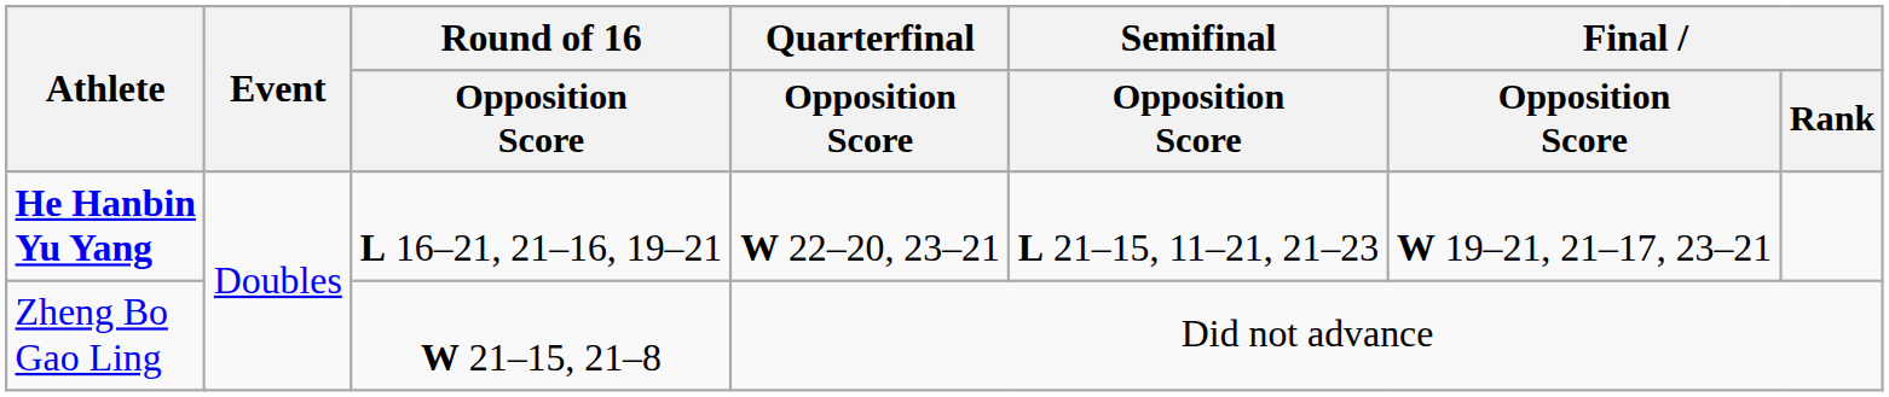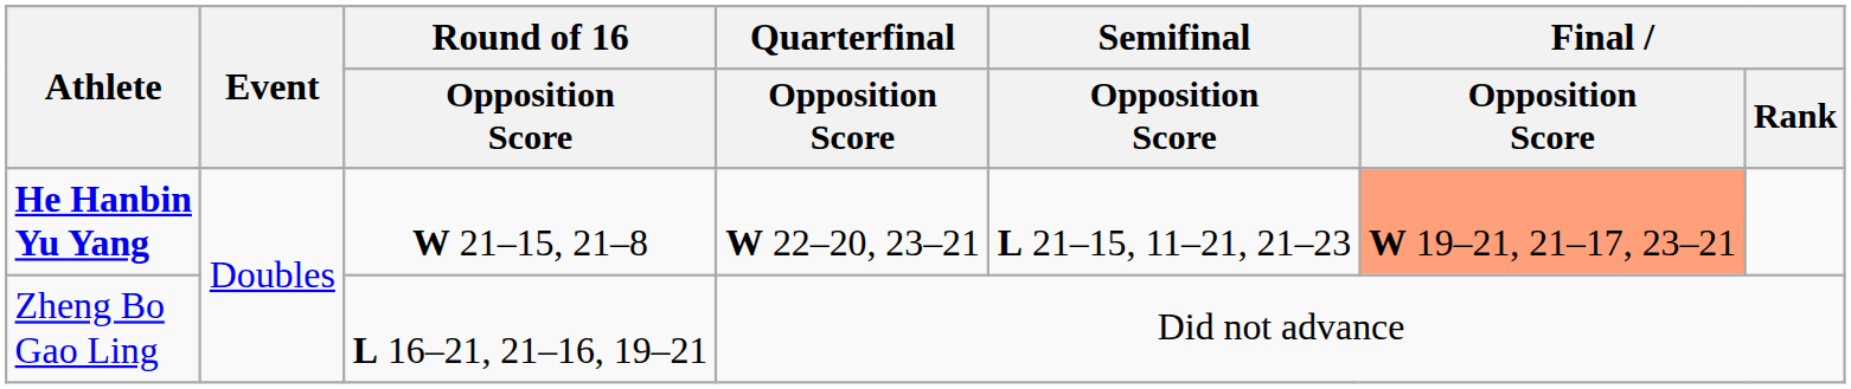He Hanbin Yu Yang | Round of 16 / Opposition Score: L 16–21, 21–16, 19–21 -> W 21–15, 21–8
He Hanbin Yu Yang | Final / Opposition Score: no background -> lightsalmon background
Zheng Bo Gao Ling | Round of 16 / Opposition Score: W 21–15, 21–8 -> L 16–21, 21–16, 19–21
